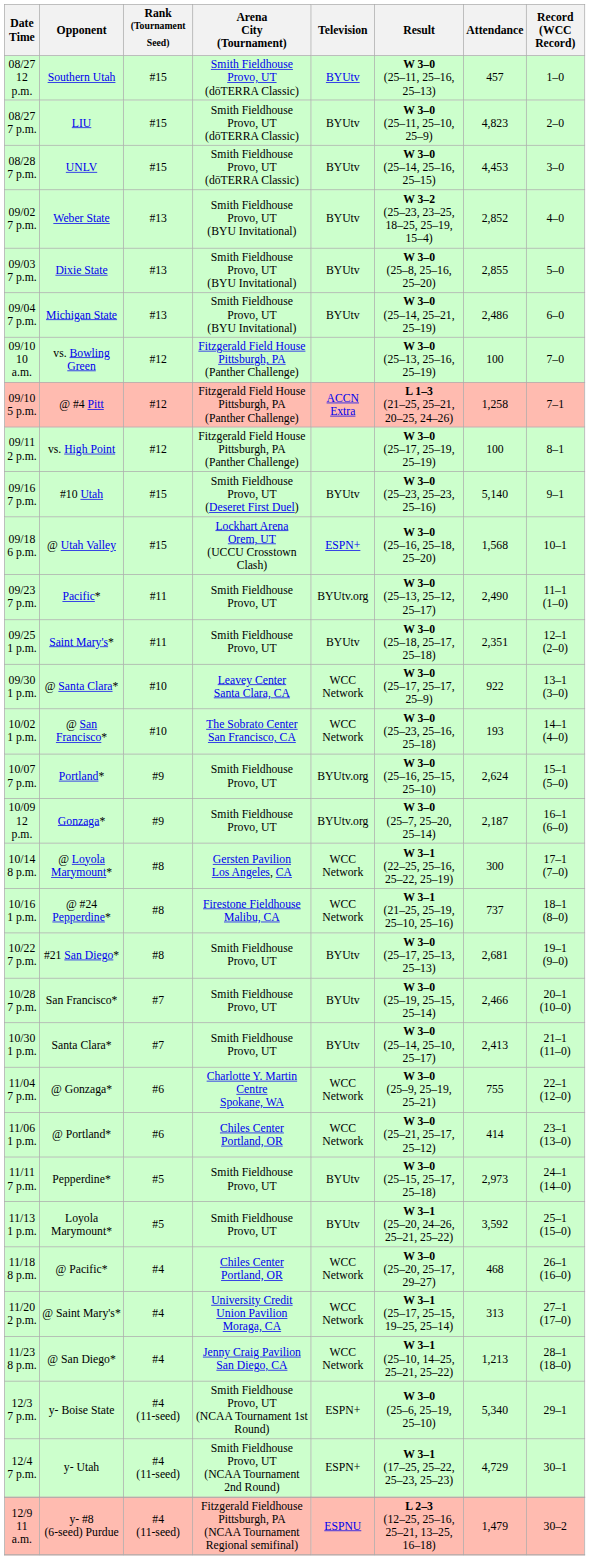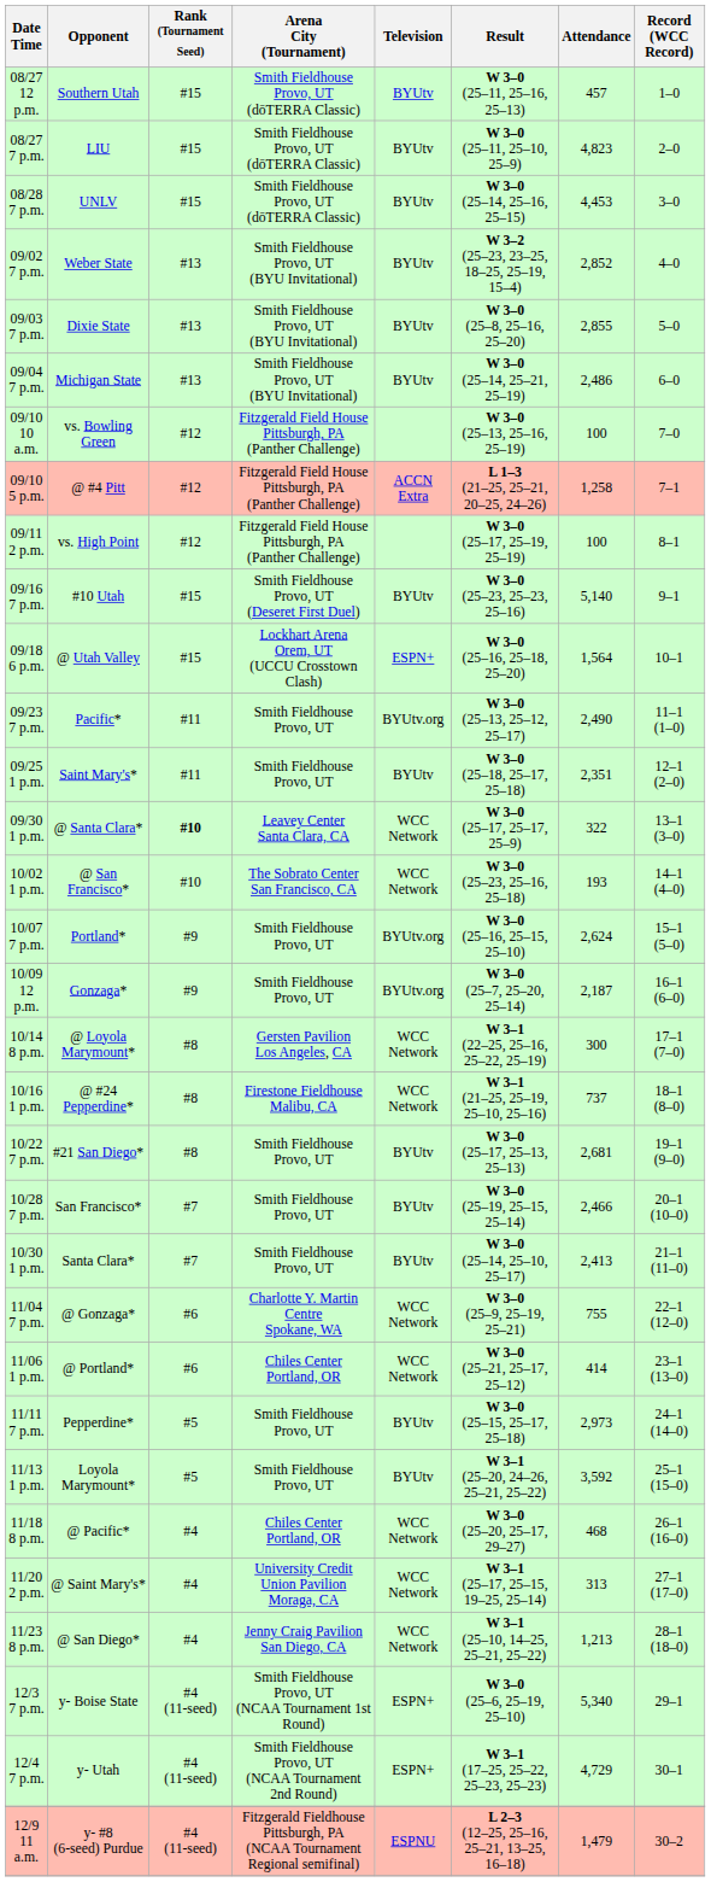09/18 6 p.m. | Attendance: 1,568 -> 1,564
09/30 1 p.m. | Rank (Tournament Seed): normal -> bold
09/30 1 p.m. | Attendance: 922 -> 322
